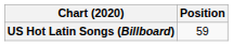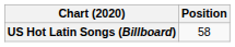US Hot Latin Songs (Billboard) | Position: 59 -> 58
